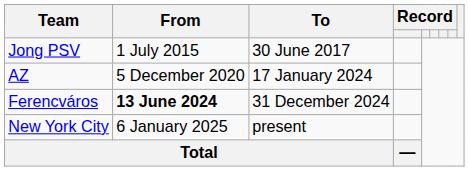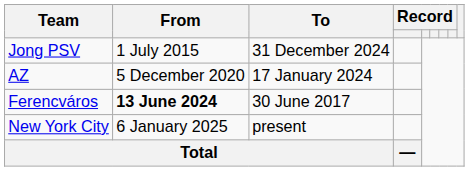Jong PSV | To: 30 June 2017 -> 31 December 2024
Ferencváros | To: 31 December 2024 -> 30 June 2017
